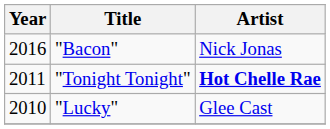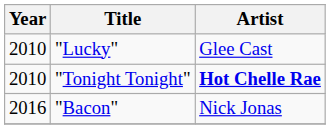rows swapped: "Lucky" <-> "Bacon"
"Tonight Tonight" | Year: 2011 -> 2010
